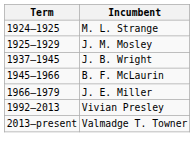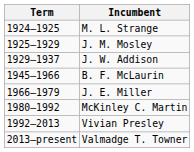+ row: 1929–1937 | J. W. Addison
- row: 1937–1945 | J. B. Wright
+ row: 1980–1992 | McKinley C. Martin
